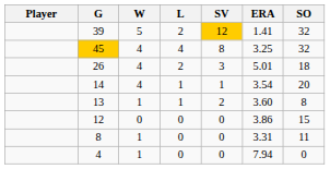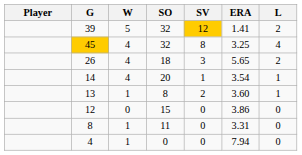columns swapped: L <-> SO
26 | ERA: 5.01 -> 5.65
